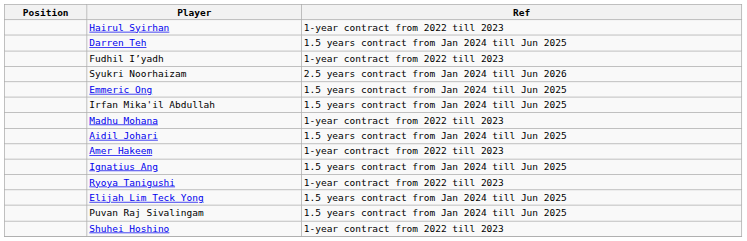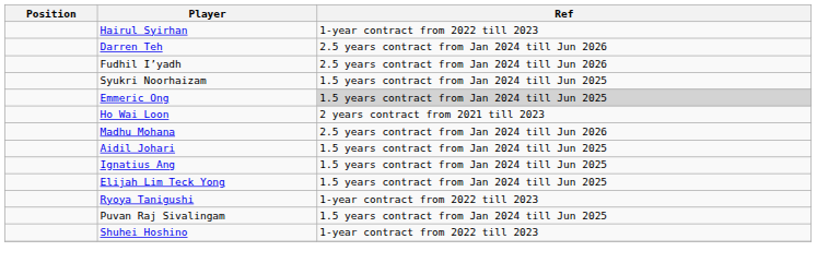Darren Teh | Ref: 1.5 years contract from Jan 2024 till Jun 2025 -> 2.5 years contract from Jan 2024 till Jun 2026
Fudhil I’yadh | Ref: 1-year contract from 2022 till 2023 -> 2.5 years contract from Jan 2024 till Jun 2026
Syukri Noorhaizam | Ref: 2.5 years contract from Jan 2024 till Jun 2026 -> 1.5 years contract from Jan 2024 till Jun 2025
Emmeric Ong | Ref: no background -> lightgrey background
- row: Irfan Mika'il Abdullah | 1.5 years contract from Jan 2024 till Jun 2025
+ row: Ho Wai Loon | 2 years contract from 2021 till 2023
Madhu Mohana | Ref: 1-year contract from 2022 till 2023 -> 2.5 years contract from Jan 2024 till Jun 2026
- row: Amer Hakeem | 1-year contract from 2022 till 2023
rows swapped: Elijah Lim Teck Yong <-> Ryoya Tanigushi
